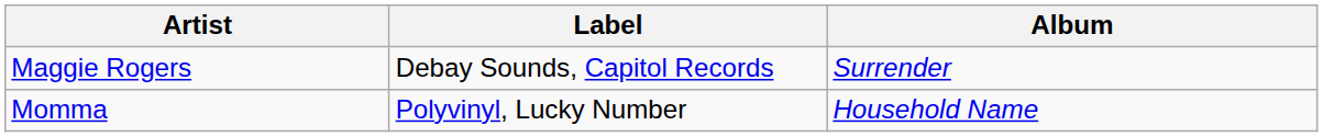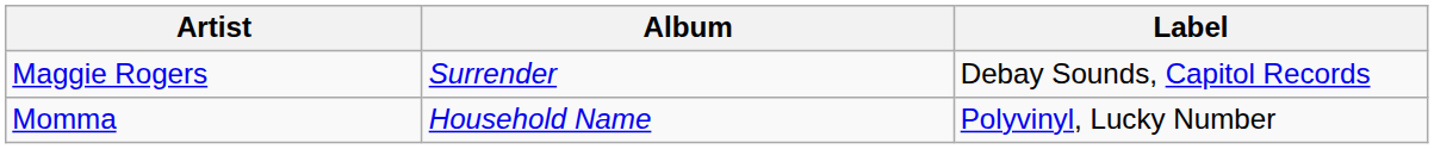columns swapped: Album <-> Label
